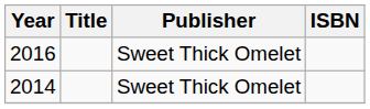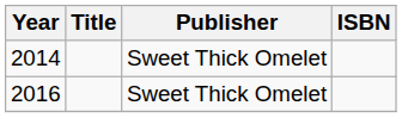rows swapped: 2014 <-> 2016
